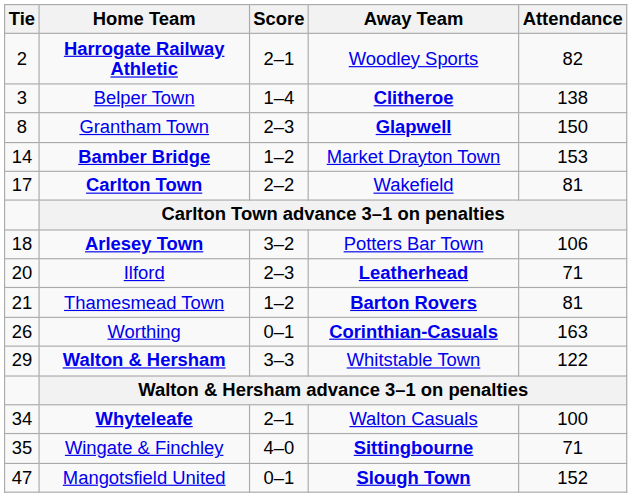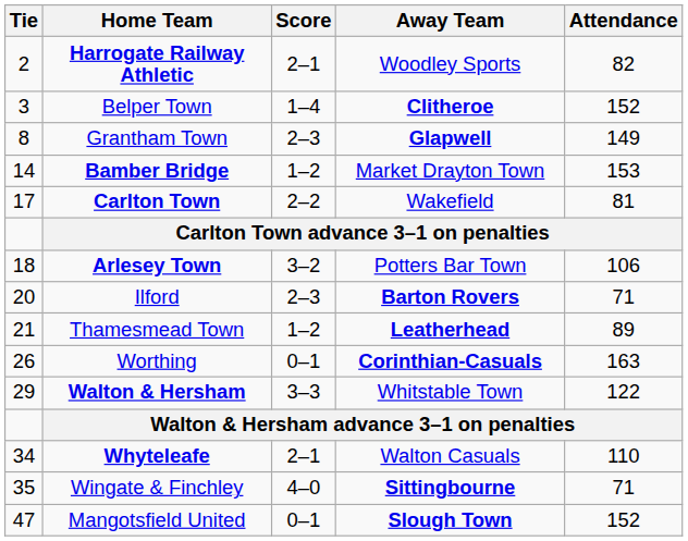Belper Town | Attendance: 138 -> 152
Grantham Town | Attendance: 150 -> 149
Ilford | Away Team: Leatherhead -> Barton Rovers
Thamesmead Town | Away Team: Barton Rovers -> Leatherhead
Thamesmead Town | Attendance: 81 -> 89
Whyteleafe | Attendance: 100 -> 110
